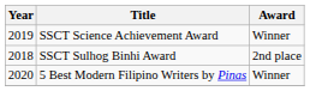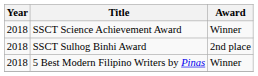SSCT Science Achievement Award | Year: 2019 -> 2018
5 Best Modern Filipino Writers by Pinas | Year: 2020 -> 2018
